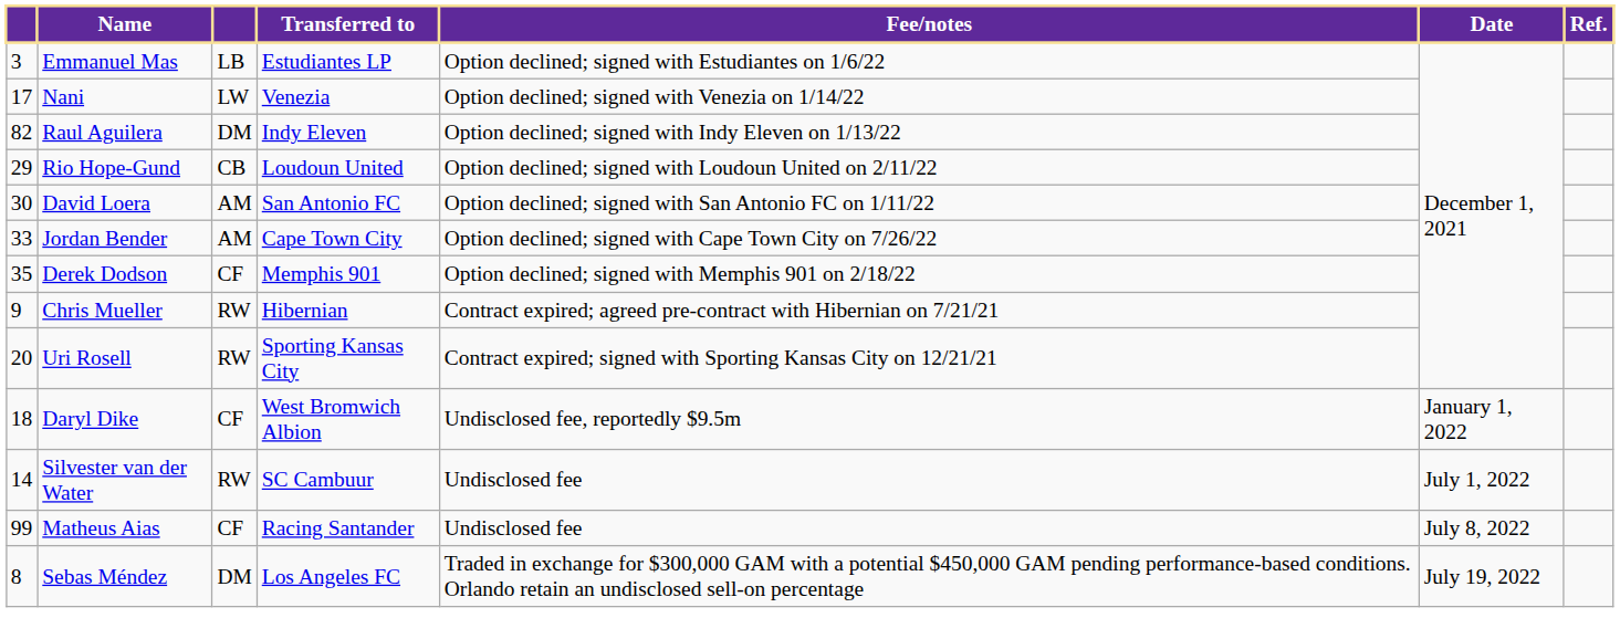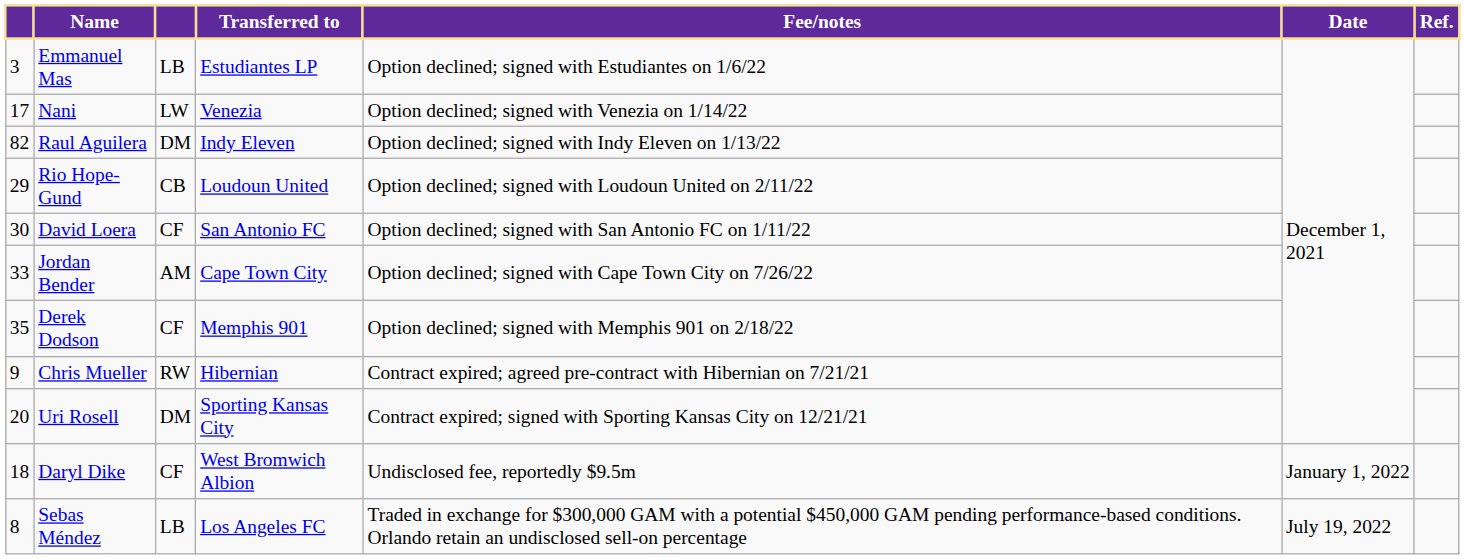David Loera | column 3: AM -> CF
Uri Rosell | column 3: RW -> DM
- row: 14 | Silvester van der Water | RW | SC Cambuur | Undisclosed fee | July 1, 2022
- row: 99 | Matheus Aias | CF | Racing Santander | Undisclosed fee | July 8, 2022
Sebas Méndez | column 3: DM -> LB
